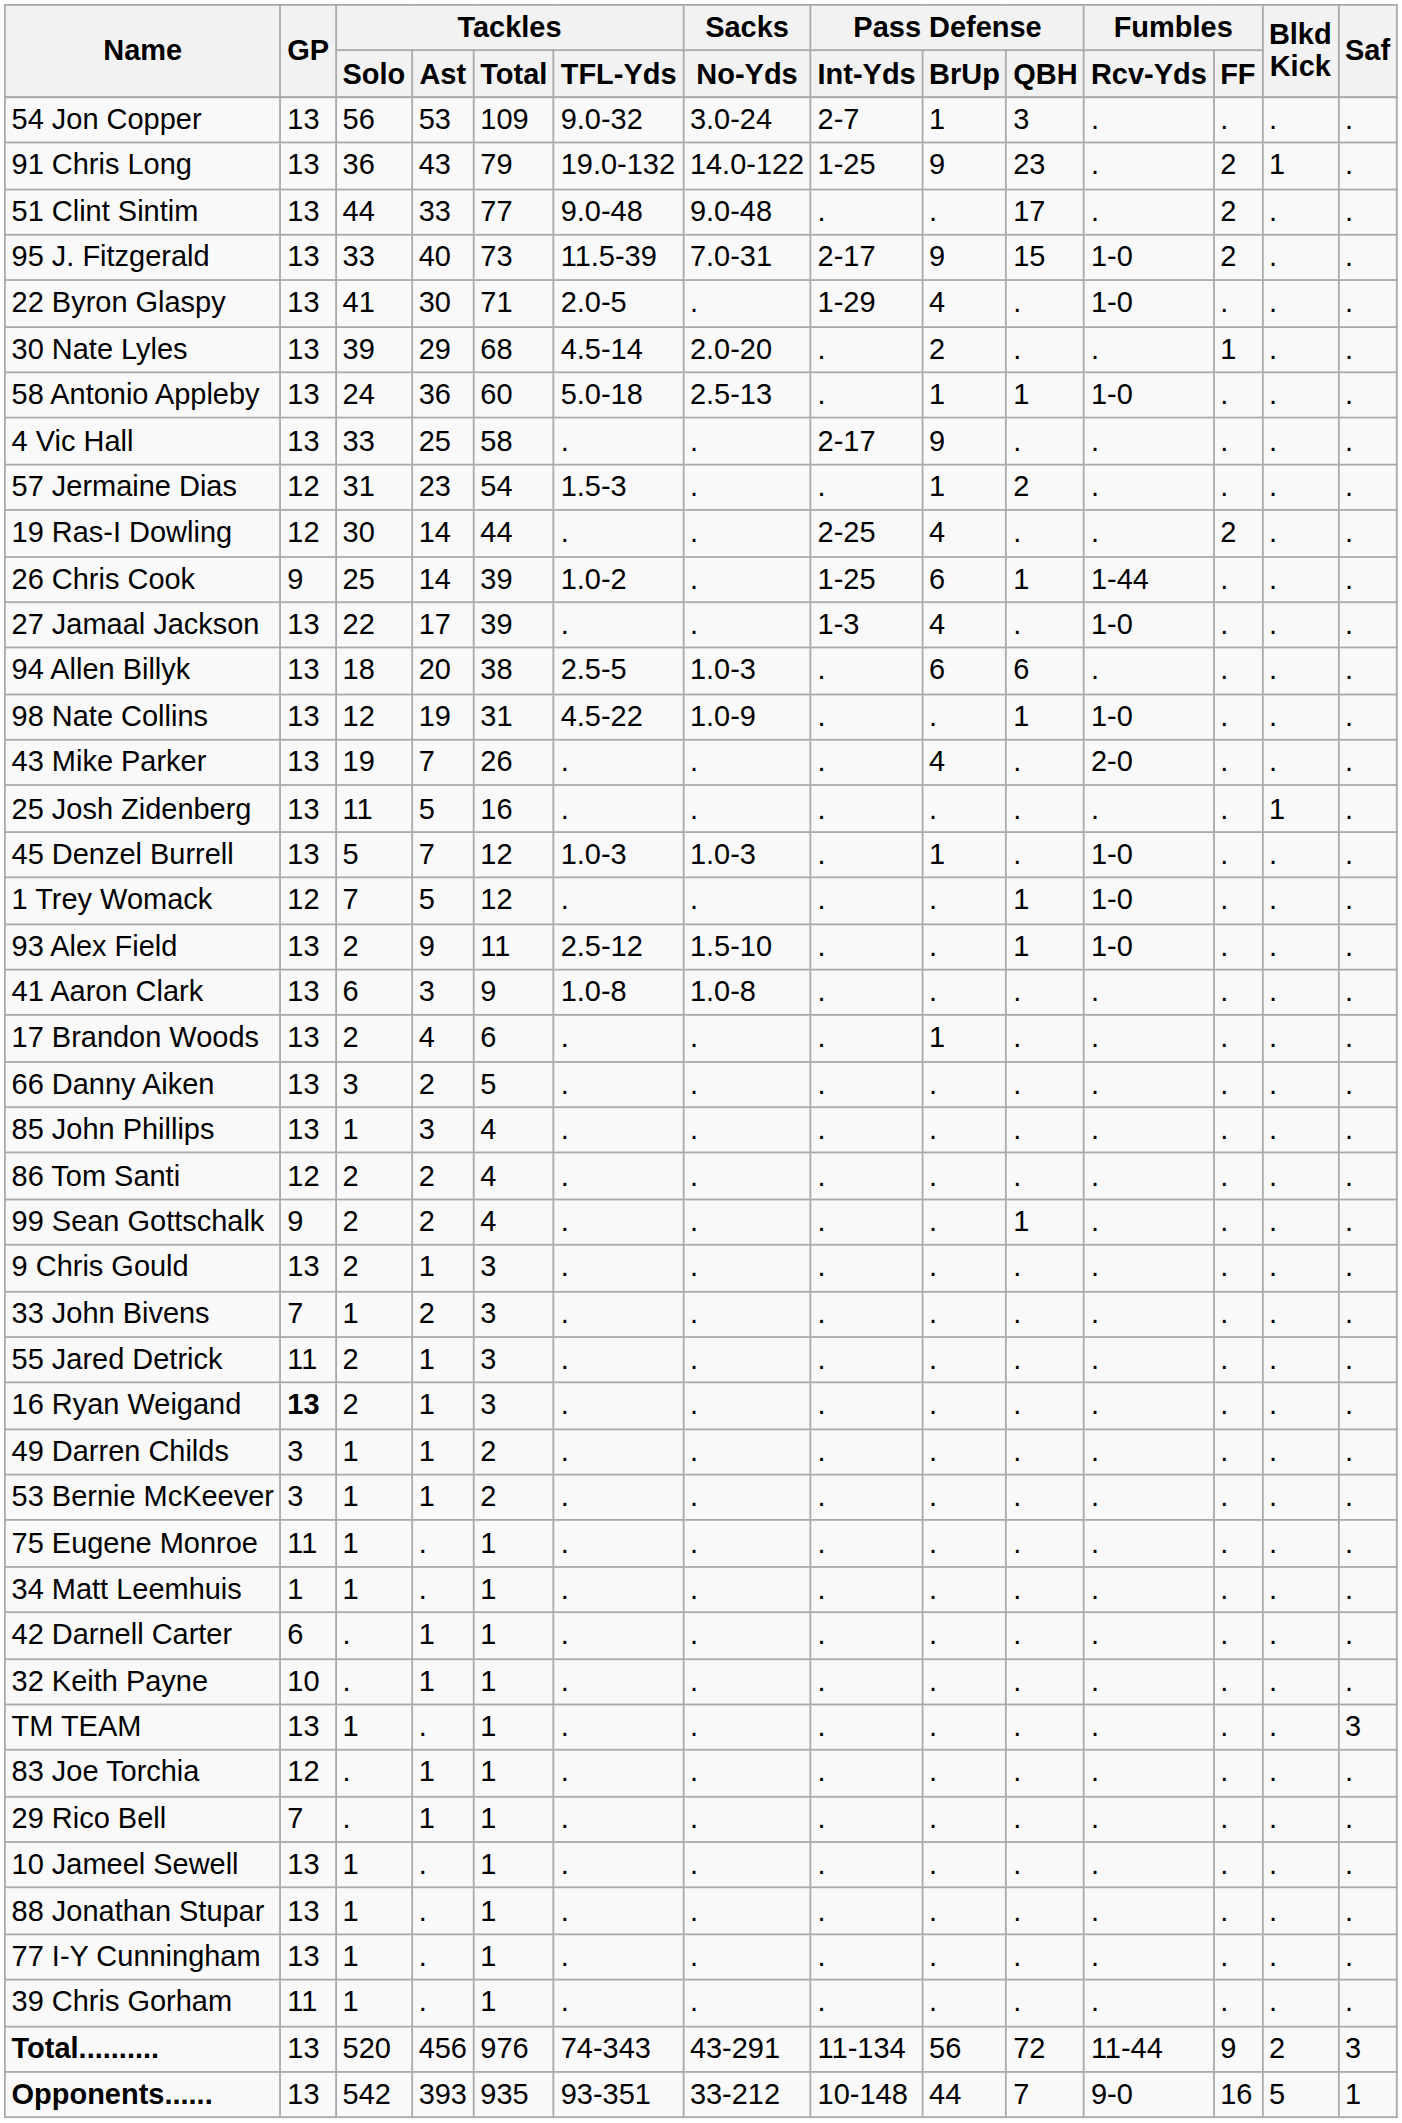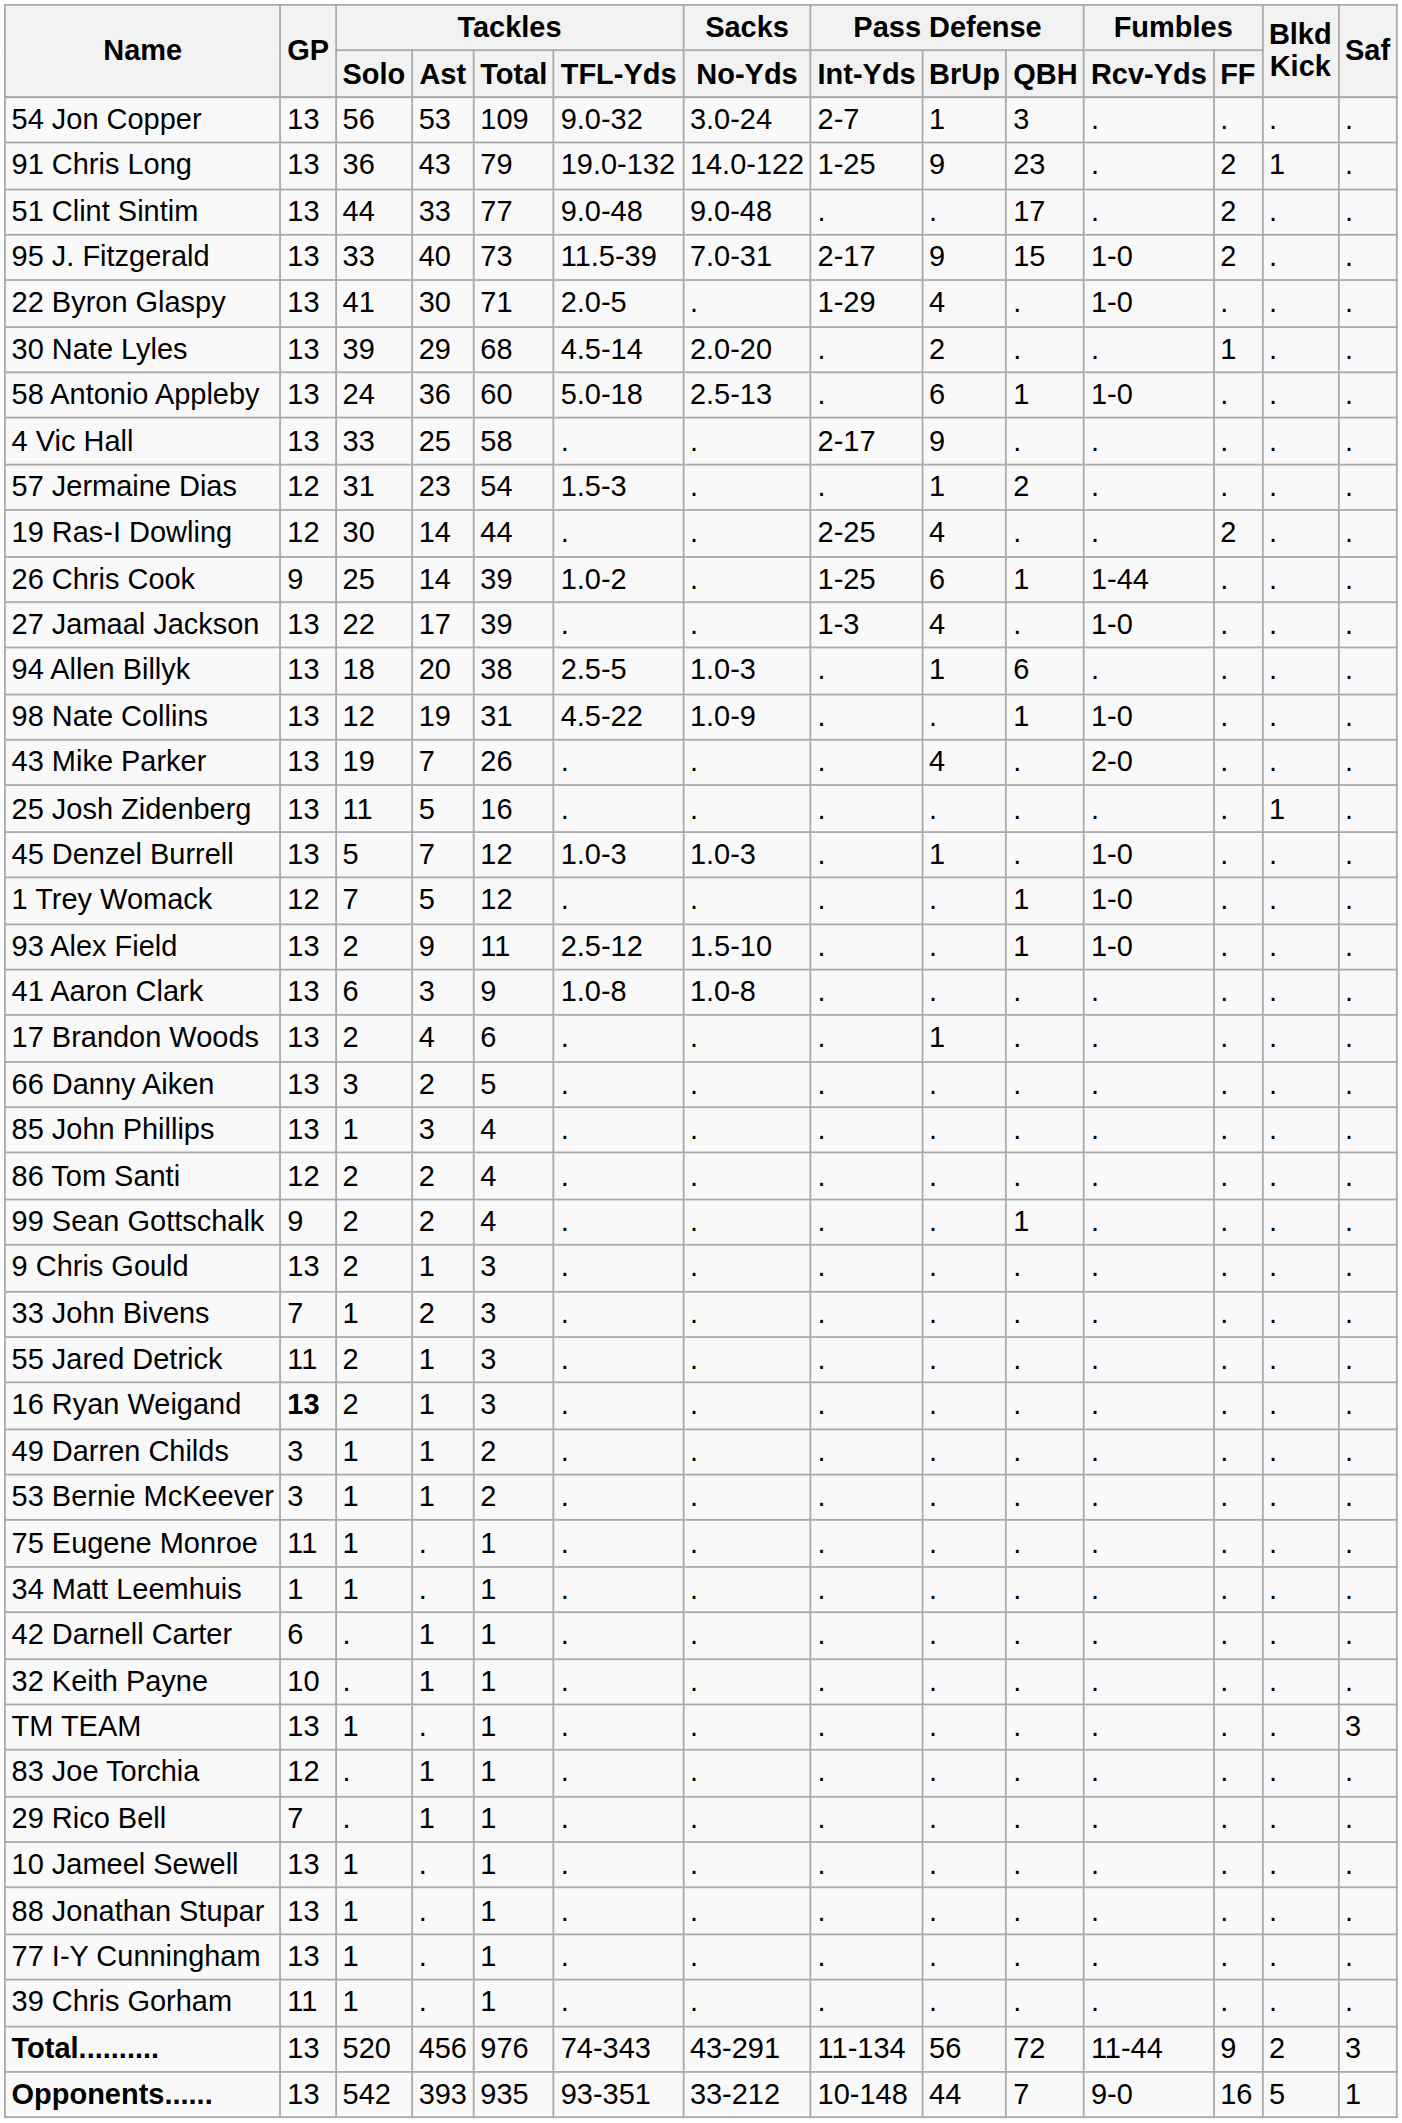58 Antonio Appleby | Pass Defense / BrUp: 1 -> 6
94 Allen Billyk | Pass Defense / BrUp: 6 -> 1
